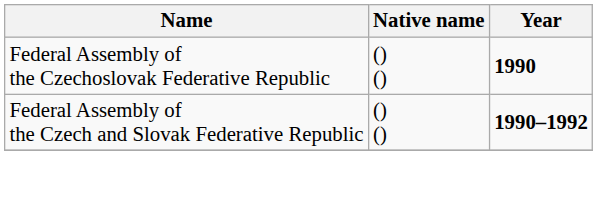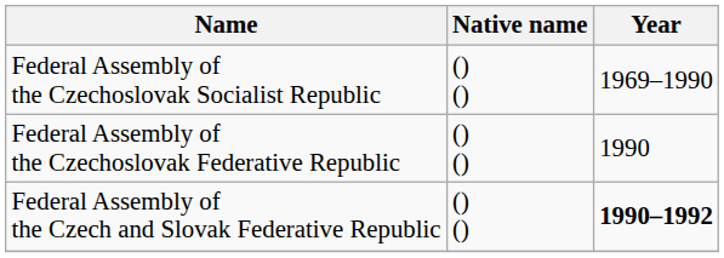+ row: Federal Assembly of the Czechoslovak Socialist Republic | () () | 1969–1990
Federal Assembly of the Czechoslovak Federative Republic | Year: bold -> normal
